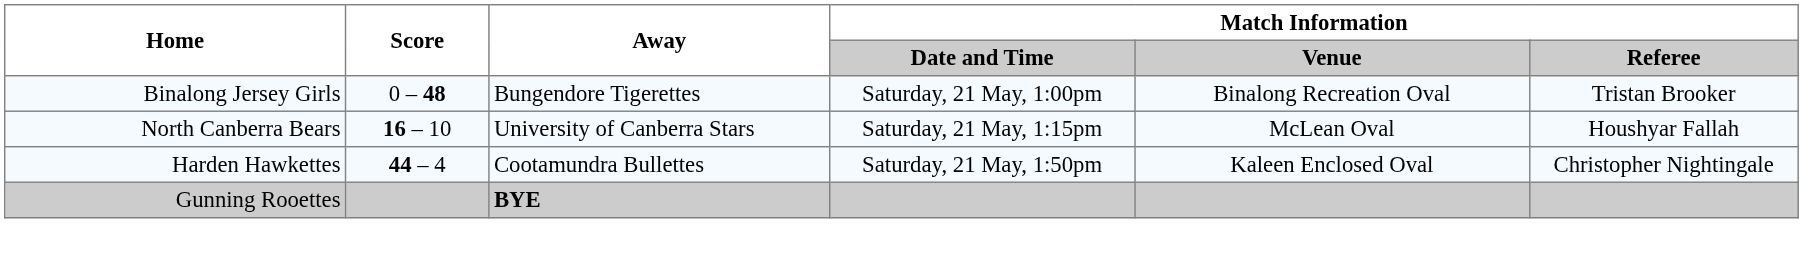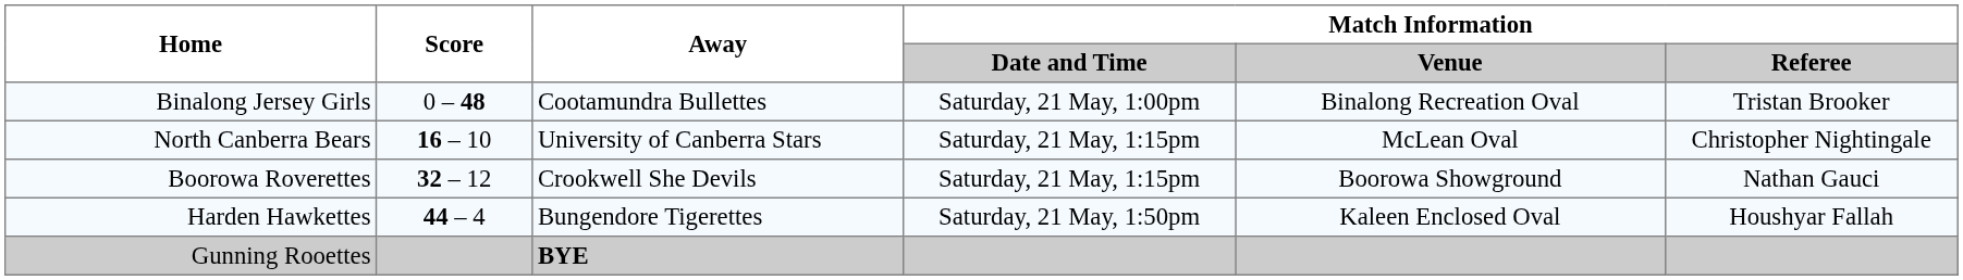Binalong Jersey Girls | Away: Bungendore Tigerettes -> Cootamundra Bullettes
North Canberra Bears | Match Information / Referee: Houshyar Fallah -> Christopher Nightingale
+ row: Boorowa Roverettes | 32 – 12 | Crookwell She Devils | Saturday, 21 May, 1:15pm | Boorowa Showground | Nathan Gauci
Harden Hawkettes | Away: Cootamundra Bullettes -> Bungendore Tigerettes
Harden Hawkettes | Match Information / Referee: Christopher Nightingale -> Houshyar Fallah
